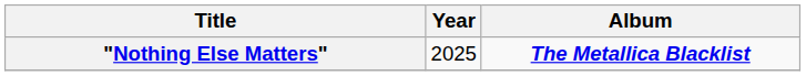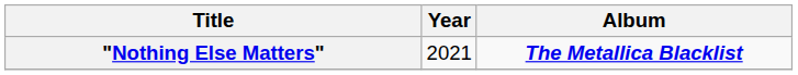"Nothing Else Matters" | Year: 2025 -> 2021
